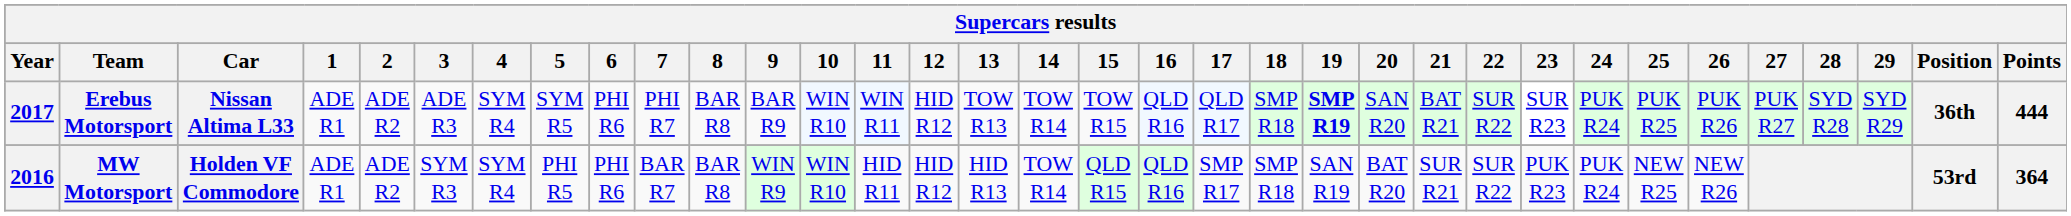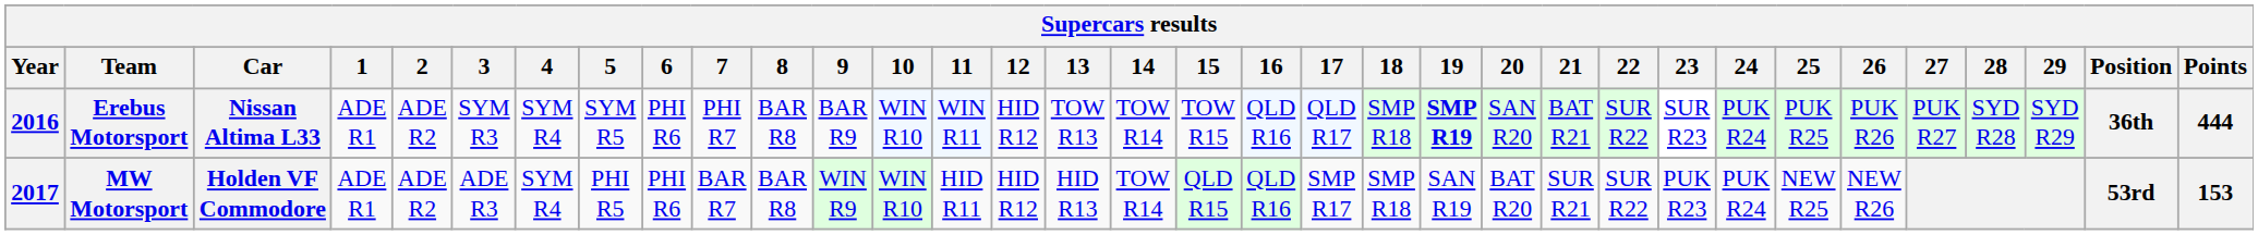Erebus Motorsport | Year: 2017 -> 2016
Erebus Motorsport | 3: ADE R3 -> SYM R3
MW Motorsport | Year: 2016 -> 2017
MW Motorsport | 3: SYM R3 -> ADE R3
MW Motorsport | Points: 364 -> 153
